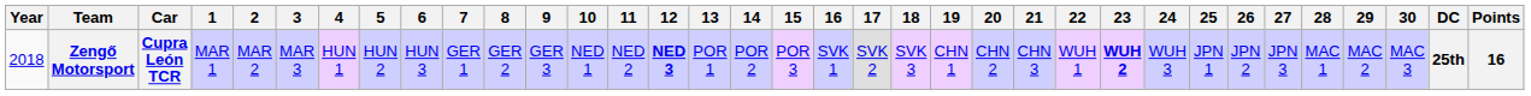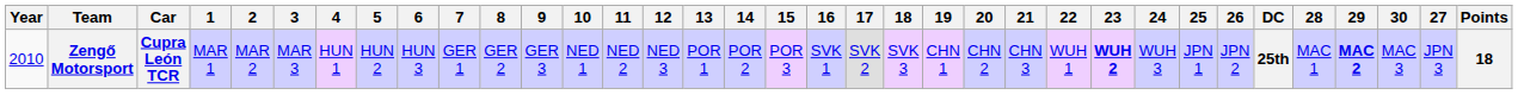columns swapped: 27 <-> DC
Zengő Motorsport | Year: 2018 -> 2010
Zengő Motorsport | 12: bold -> normal
Zengő Motorsport | 29: normal -> bold
Zengő Motorsport | Points: 16 -> 18
